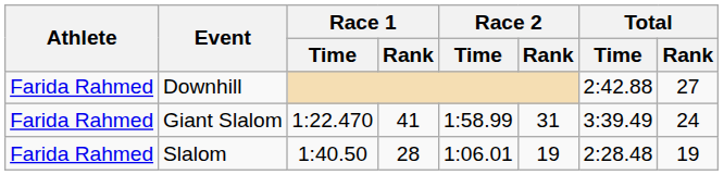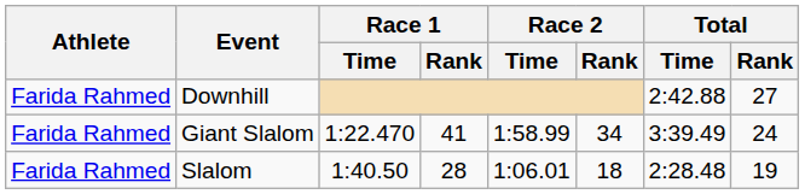Giant Slalom | Race 2 / Rank: 31 -> 34
Slalom | Race 2 / Rank: 19 -> 18
